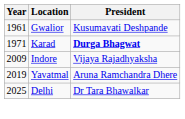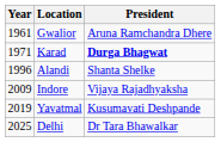Gwalior | President: Kusumavati Deshpande -> Aruna Ramchandra Dhere
+ row: 1996 | Alandi | Shanta Shelke
Yavatmal | President: Aruna Ramchandra Dhere -> Kusumavati Deshpande
